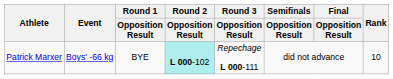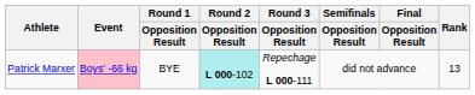Patrick Marxer | Event: no background -> pink background
Patrick Marxer | Rank: 10 -> 13
